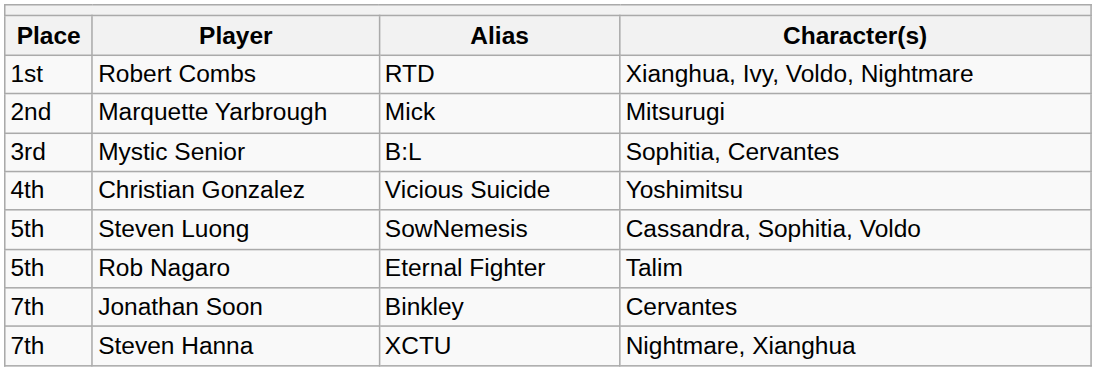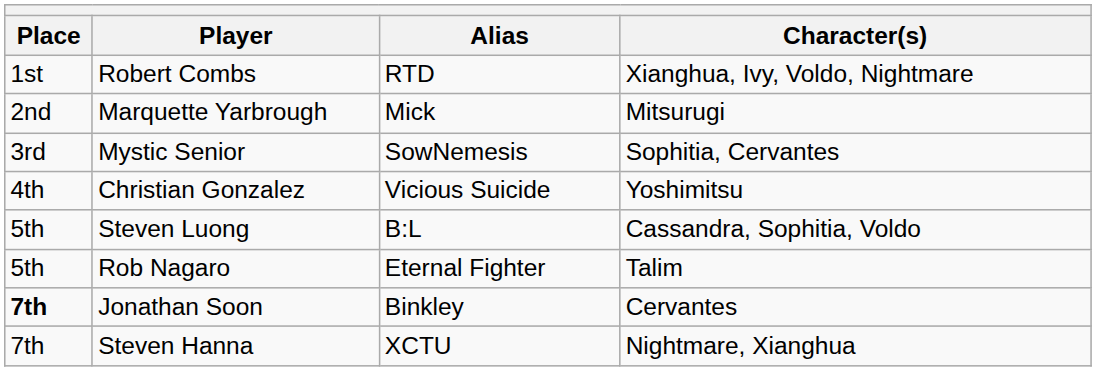Mystic Senior | Alias: B:L -> SowNemesis
Steven Luong | Alias: SowNemesis -> B:L
Jonathan Soon | Place: normal -> bold
